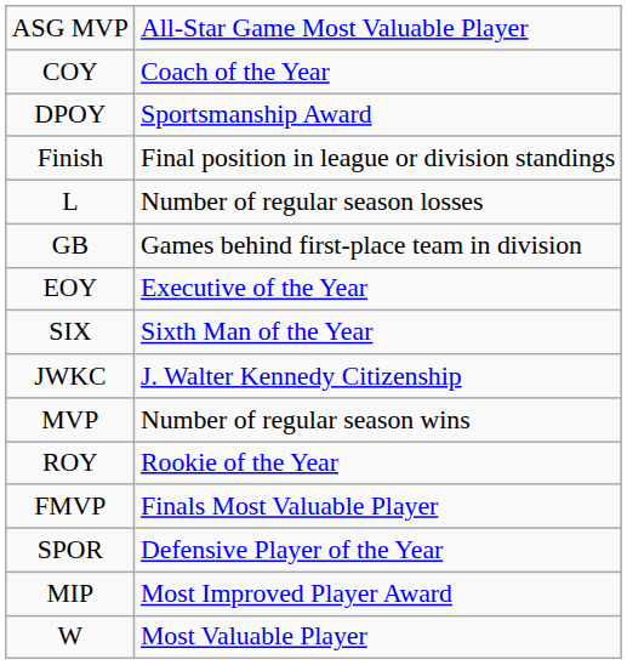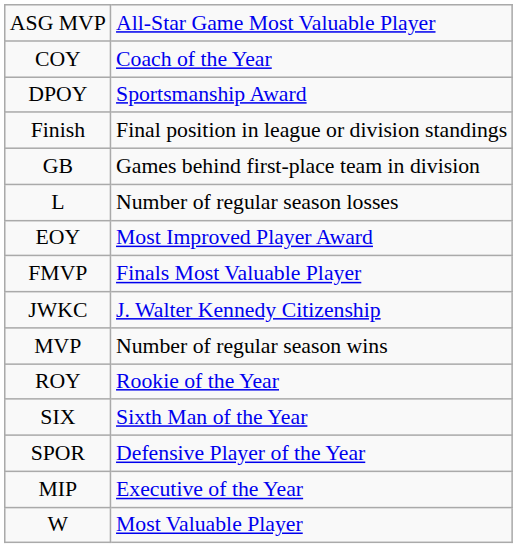rows swapped: GB <-> L
EOY | column 2: Executive of the Year -> Most Improved Player Award
rows swapped: FMVP <-> SIX
MIP | column 2: Most Improved Player Award -> Executive of the Year
